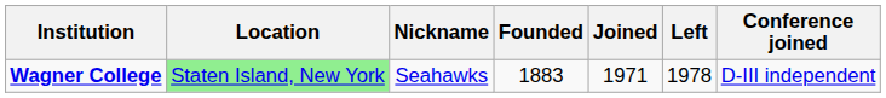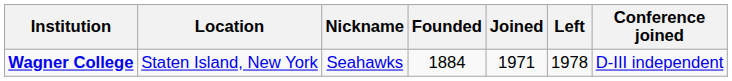Wagner College | Location: lightgreen background -> no background
Wagner College | Founded: 1883 -> 1884
